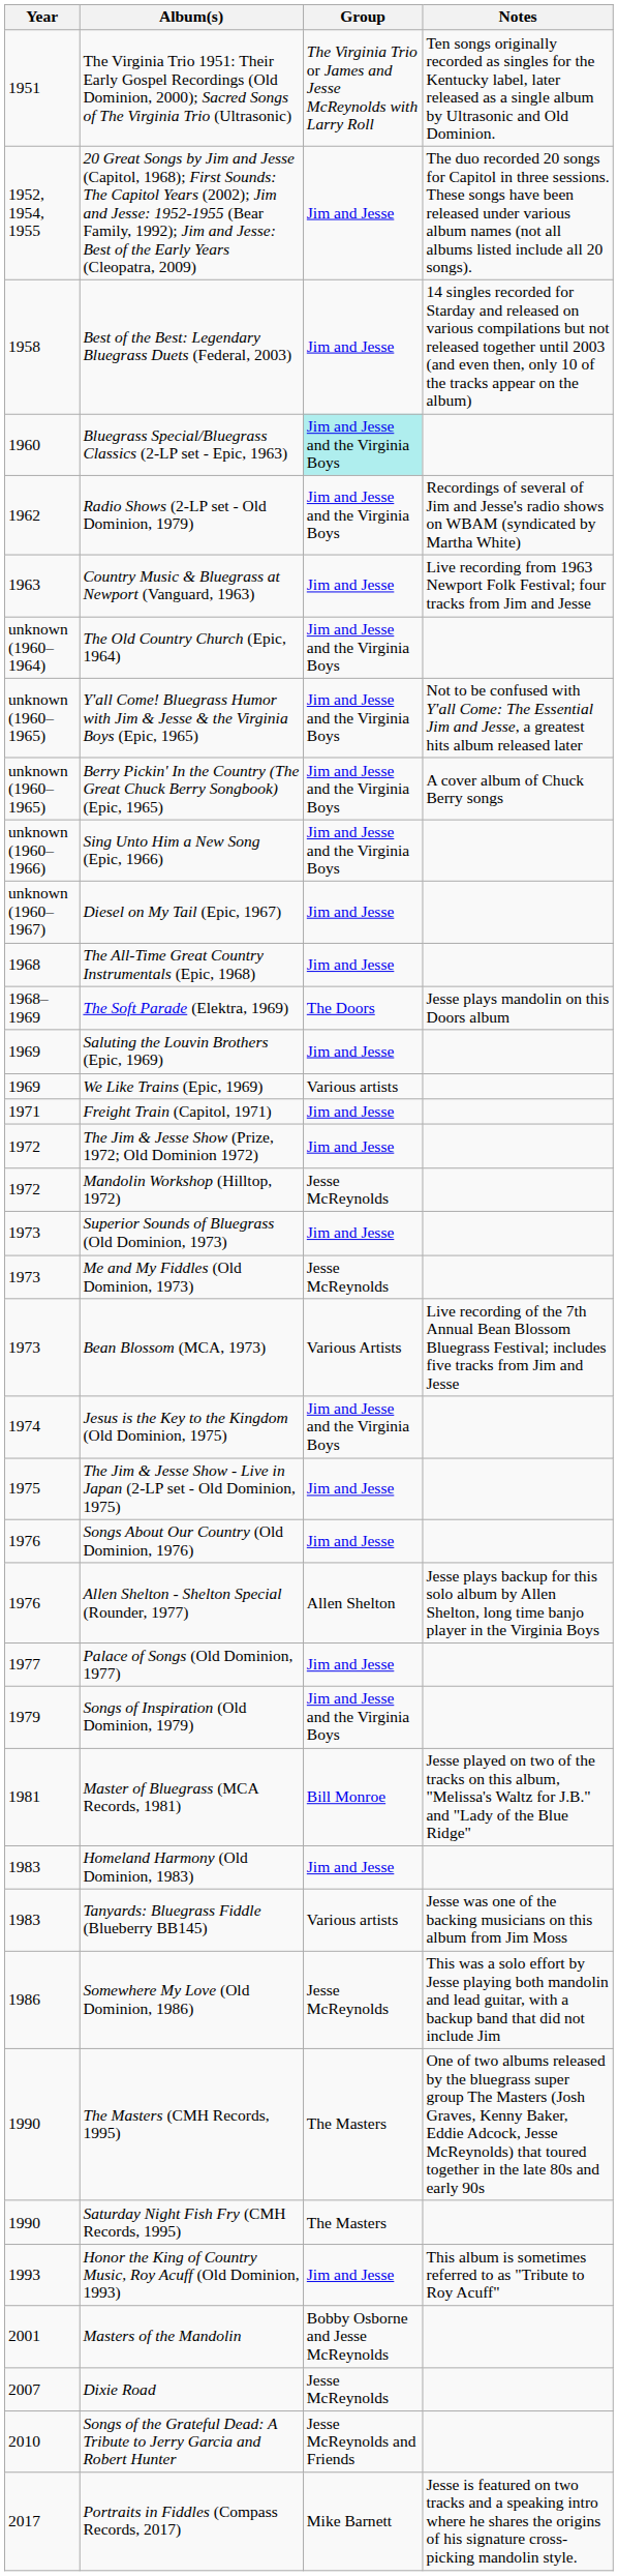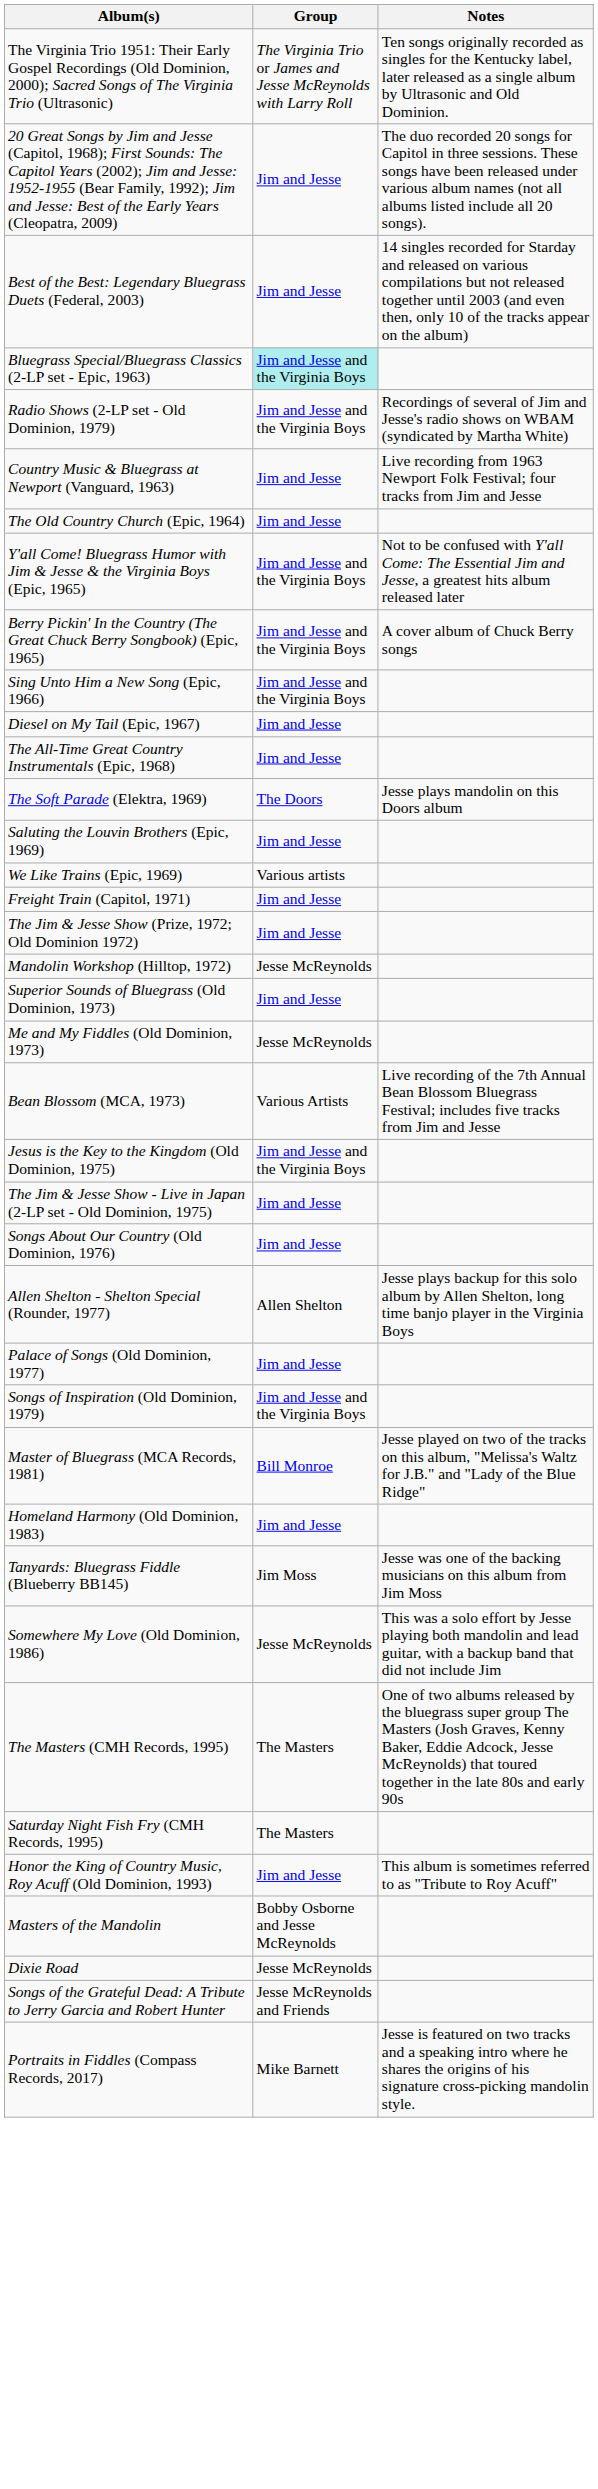- column: Year | 1951 | 1952, 1954, 1955 | 1958 | 1960 | 1962 | 1963 | unknown (1960–1964) | unknown (1960–1965) | unknown (1960–1965) | unknown (1960–1966) | unknown (1960–1967) | 1968 | 1968–1969 | 1969 | 1969 | 1971 | 1972 | 1972 | 1973 | 1973 | 1973 | 1974 | 1975 | 1976 | 1976 | 1977 | 1979 | 1981 | 1983 | 1983 | 1986 | 1990 | 1990 | 1993 | 2001 | 2007 | 2010 | 2017
The Old Country Church (Epic, 1964) | Group: Jim and Jesse and the Virginia Boys -> Jim and Jesse
Tanyards: Bluegrass Fiddle (Blueberry BB145) | Group: Various artists -> Jim Moss
